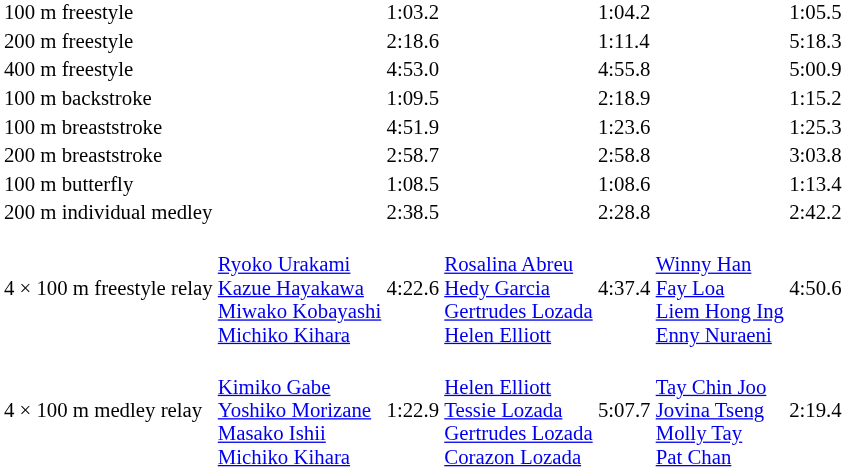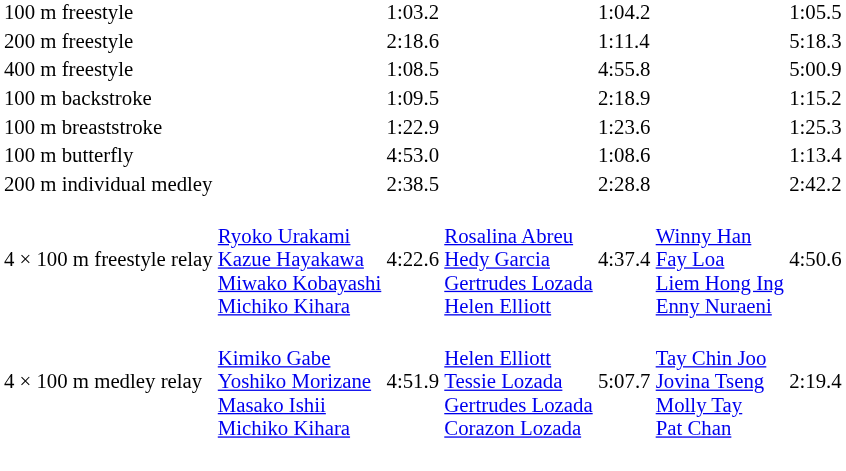400 m freestyle | column 3: 4:53.0 -> 1:08.5
100 m breaststroke | column 3: 4:51.9 -> 1:22.9
- row: 200 m breaststroke | 2:58.7 | 2:58.8 | 3:03.8
100 m butterfly | column 3: 1:08.5 -> 4:53.0
4 × 100 m medley relay | column 3: 1:22.9 -> 4:51.9
